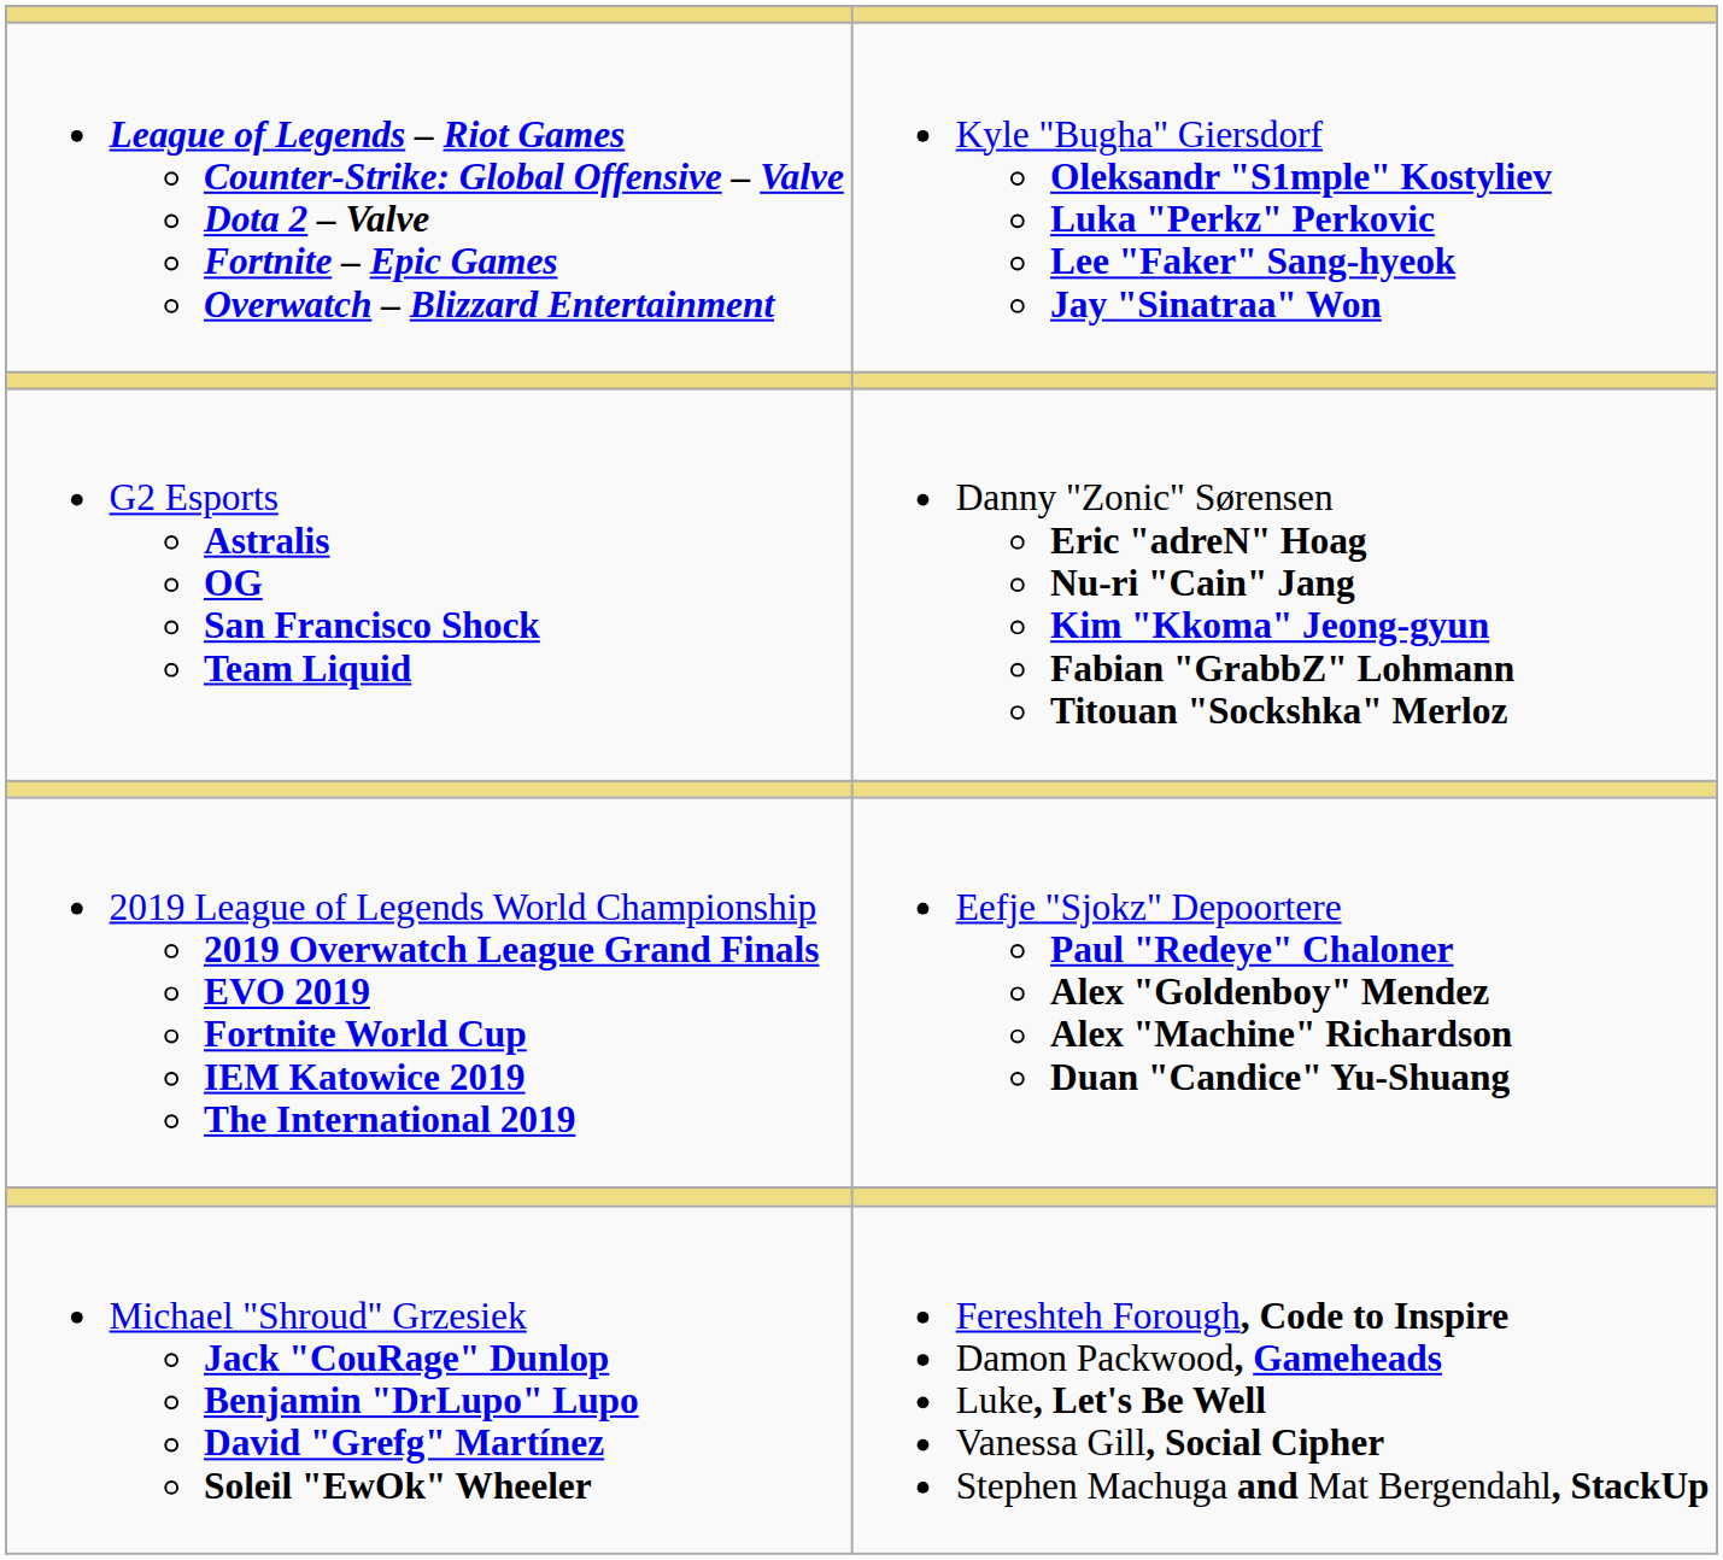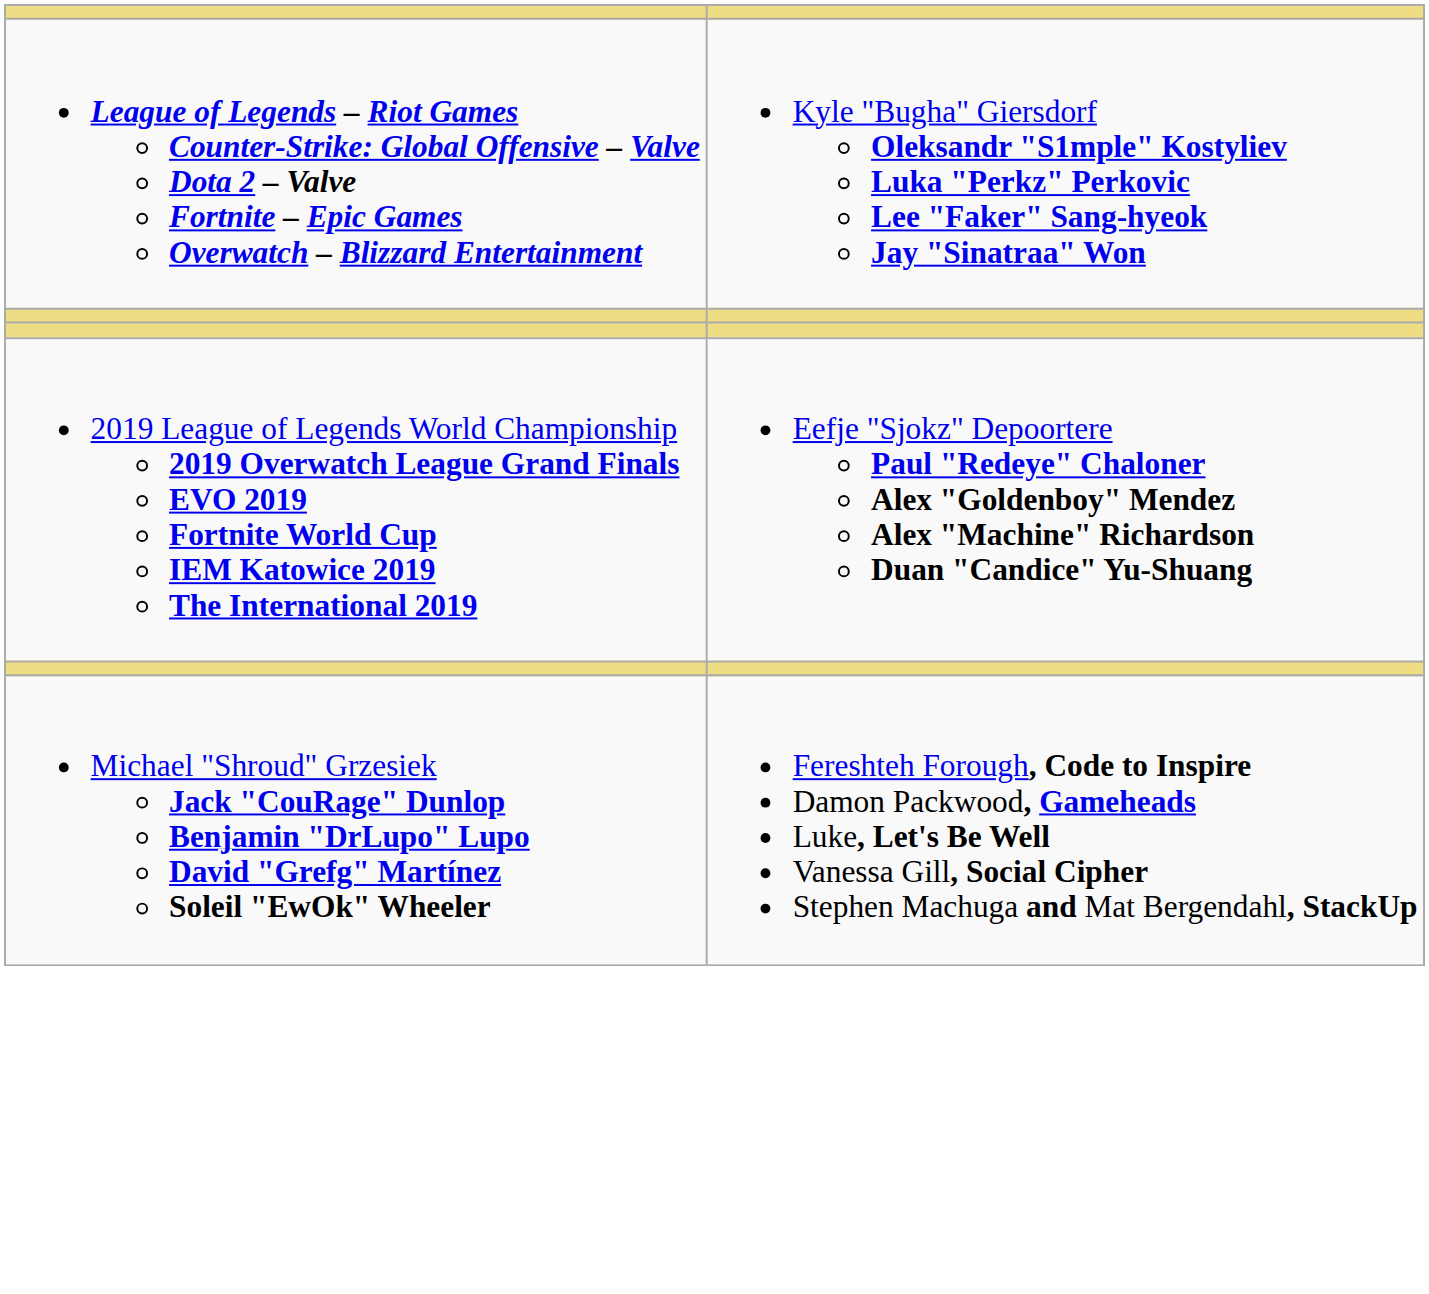- row: G2 Esports Astralis OG San Francisco Shock Team Liquid | Danny "Zonic" Sørensen Eric "adreN" Hoag Nu-ri "Cain" Jang Kim "Kkoma" Jeong-gyun Fabian "GrabbZ" Lohmann Titouan "Sockshka" Merloz
